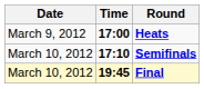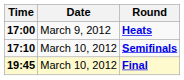columns swapped: Date <-> Time
